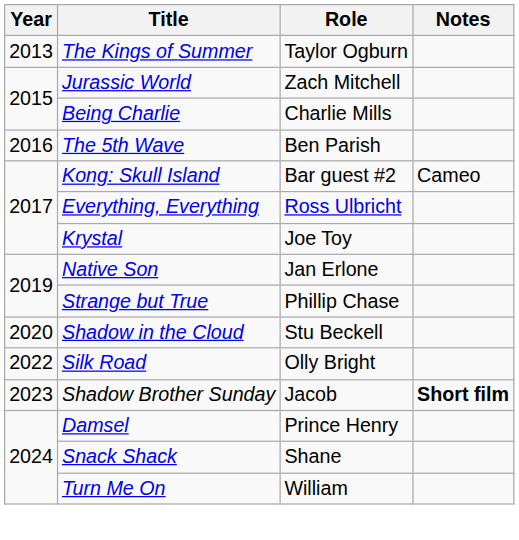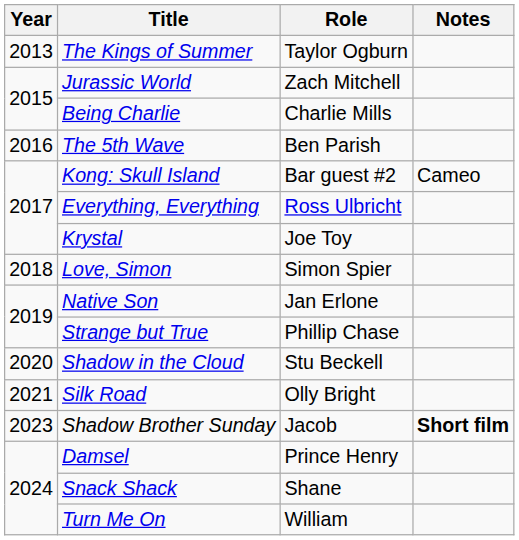+ row: 2018 | Love, Simon | Simon Spier
Silk Road | Year: 2022 -> 2021
